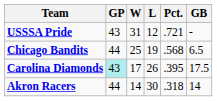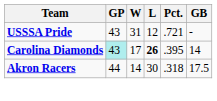- row: Chicago Bandits | 44 | 25 | 19 | .568 | 6.5
Carolina Diamonds | L: normal -> bold
Carolina Diamonds | GB: 17.5 -> 14
Akron Racers | GB: 14 -> 17.5
